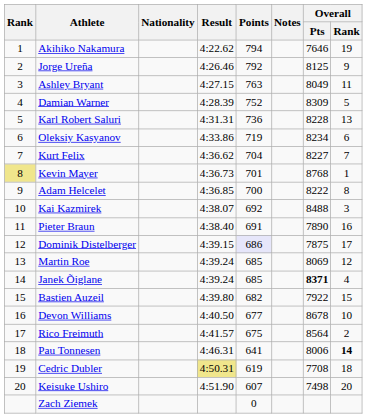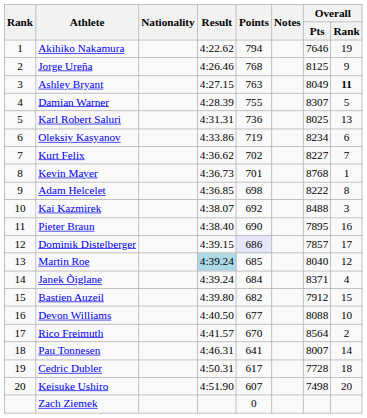Jorge Ureña | Points: 792 -> 768
Ashley Bryant | Overall / Rank: normal -> bold
Damian Warner | Points: 752 -> 755
Damian Warner | Overall / Pts: 8309 -> 8307
Karl Robert Saluri | Overall / Pts: 8228 -> 8025
Kurt Felix | Points: 704 -> 702
Kevin Mayer | Rank: khaki background -> no background
Adam Helcelet | Points: 700 -> 698
Pieter Braun | Points: 691 -> 690
Pieter Braun | Overall / Pts: 7890 -> 7895
Dominik Distelberger | Overall / Pts: 7875 -> 7857
Martin Roe | Result: no background -> lightblue background
Martin Roe | Overall / Pts: 8069 -> 8040
Janek Õiglane | Points: 685 -> 684
Janek Õiglane | Overall / Pts: bold -> normal
Bastien Auzeil | Overall / Pts: 7922 -> 7912
Devon Williams | Overall / Pts: 8678 -> 8088
Rico Freimuth | Points: 675 -> 670
Pau Tonnesen | Overall / Pts: 8006 -> 8007
Pau Tonnesen | Overall / Rank: bold -> normal
Cedric Dubler | Result: khaki background -> no background
Cedric Dubler | Points: 619 -> 617
Cedric Dubler | Overall / Pts: 7708 -> 7728
